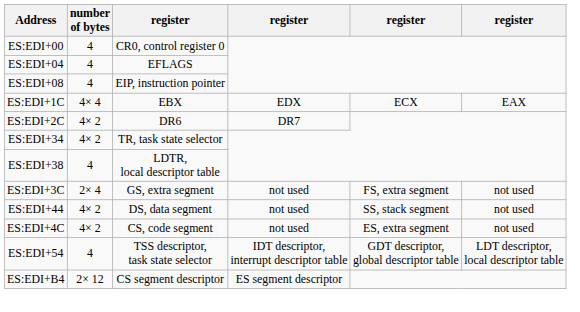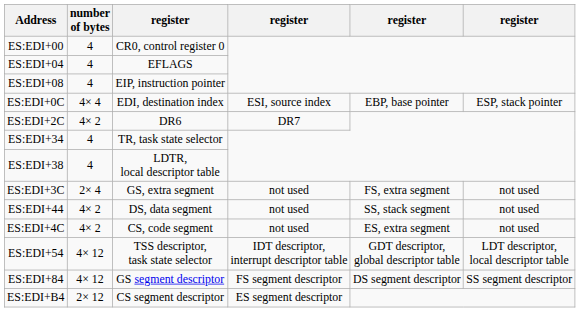+ row: ES:EDI+0C | 4× 4 | EDI, destination index | ESI, source index | EBP, base pointer | ESP, stack pointer
- row: ES:EDI+1C | 4× 4 | EBX | EDX | ECX | EAX
ES:EDI+34 | number of bytes: 4× 2 -> 4
ES:EDI+54 | number of bytes: 4 -> 4× 12
+ row: ES:EDI+84 | 4× 12 | GS segment descriptor | FS segment descriptor | DS segment descriptor | SS segment descriptor
